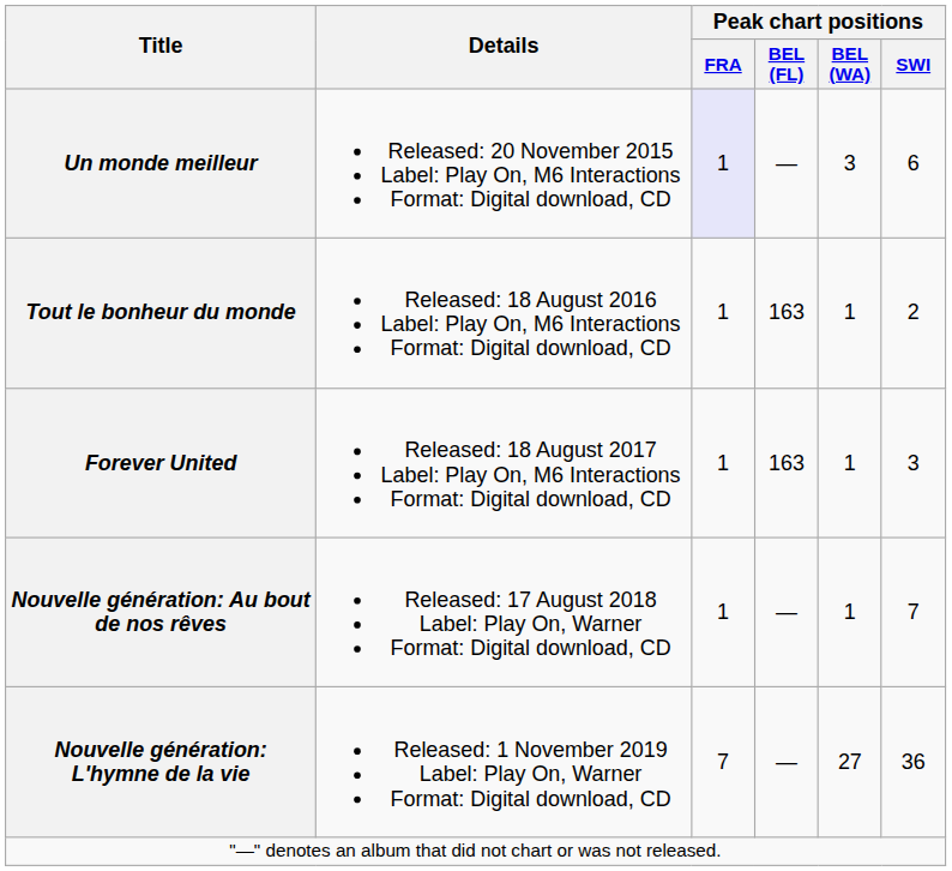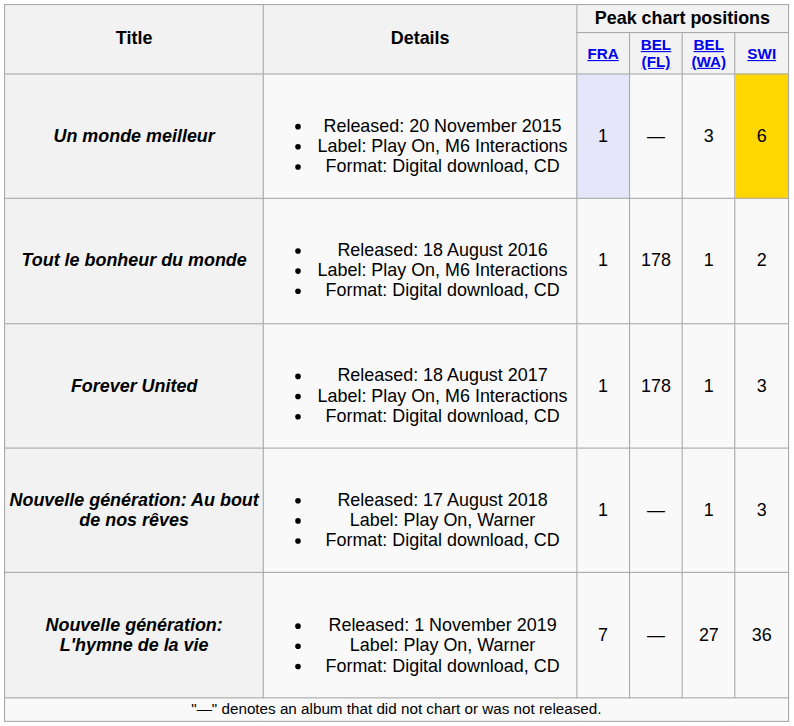Un monde meilleur | Peak chart positions / SWI: no background -> gold background
Tout le bonheur du monde | Peak chart positions / BEL (FL): 163 -> 178
Forever United | Peak chart positions / BEL (FL): 163 -> 178
Nouvelle génération: Au bout de nos rêves | Peak chart positions / SWI: 7 -> 3
